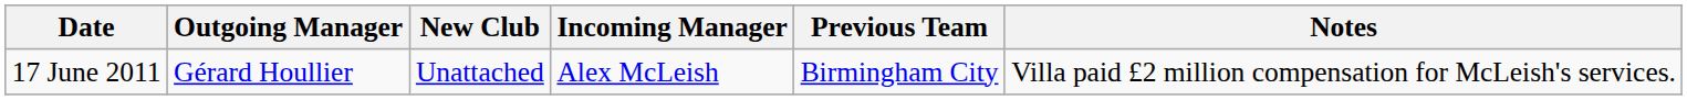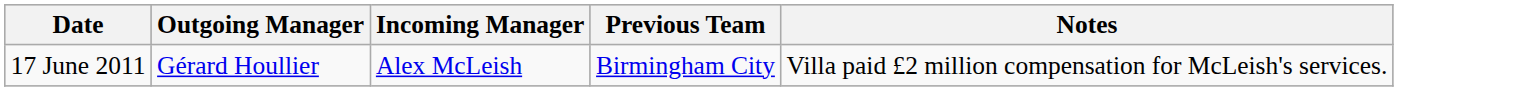- column: New Club | Unattached
